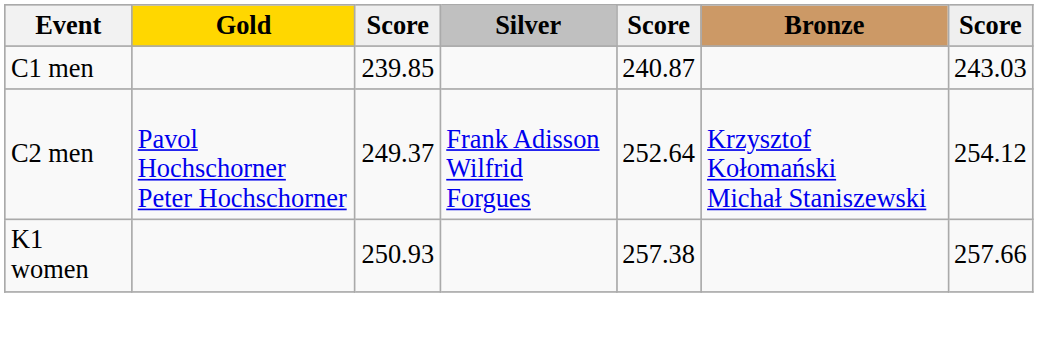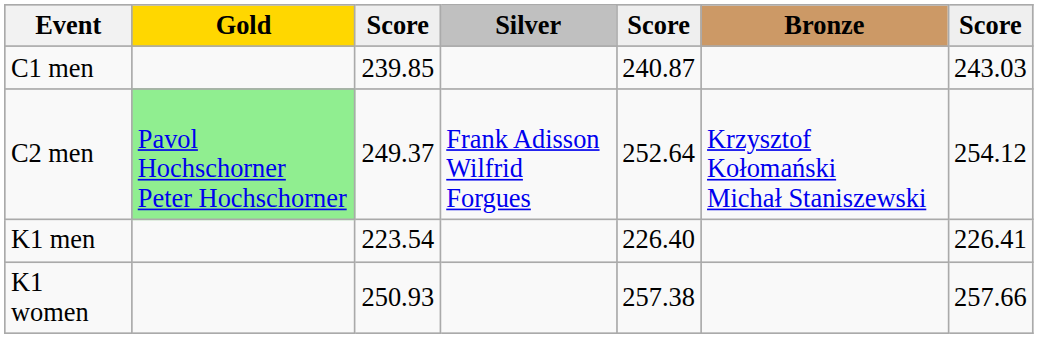C2 men | Gold: no background -> lightgreen background
+ row: K1 men | 223.54 | 226.40 | 226.41
